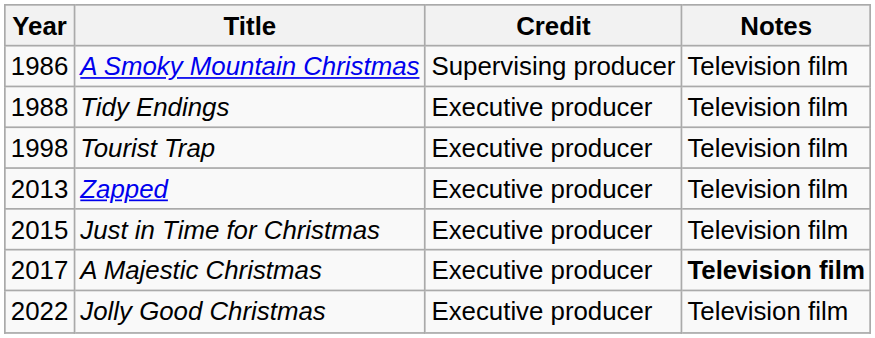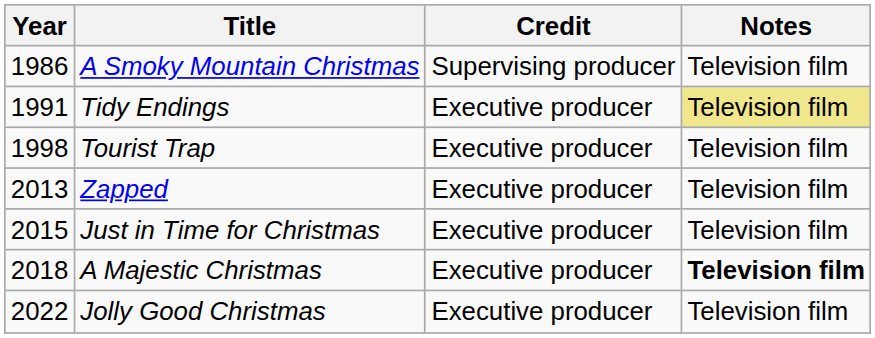Tidy Endings | Year: 1988 -> 1991
Tidy Endings | Notes: no background -> khaki background
A Majestic Christmas | Year: 2017 -> 2018
